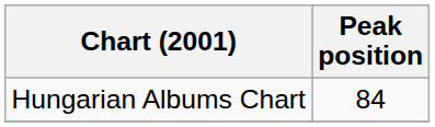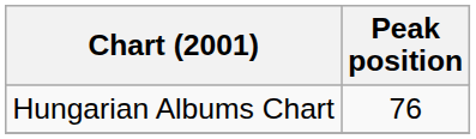Hungarian Albums Chart | Peak position: 84 -> 76
